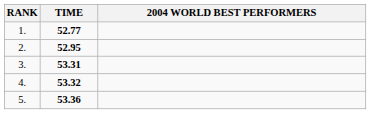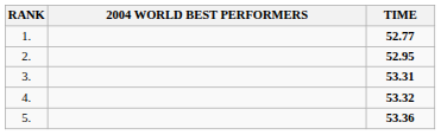columns swapped: 2004 WORLD BEST PERFORMERS <-> TIME
